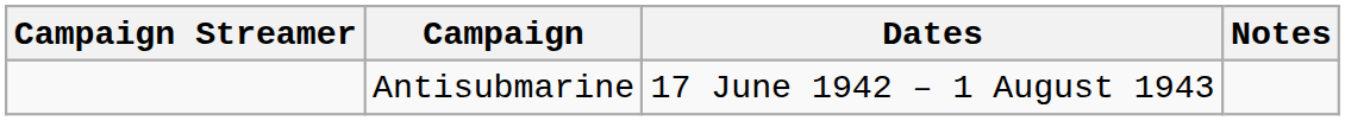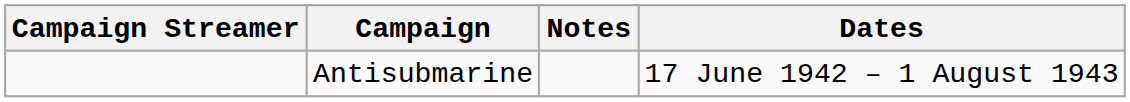columns swapped: Dates <-> Notes
